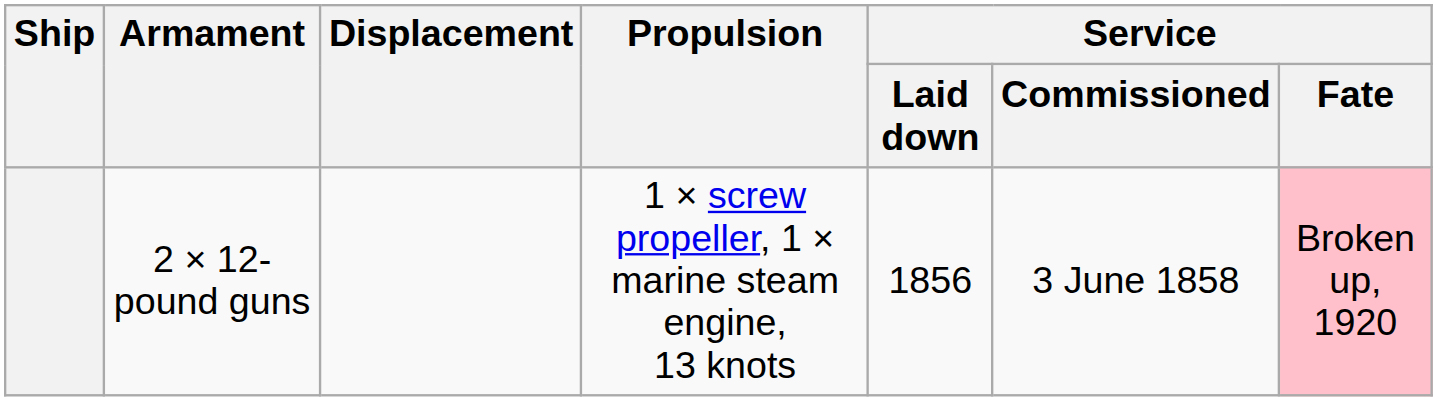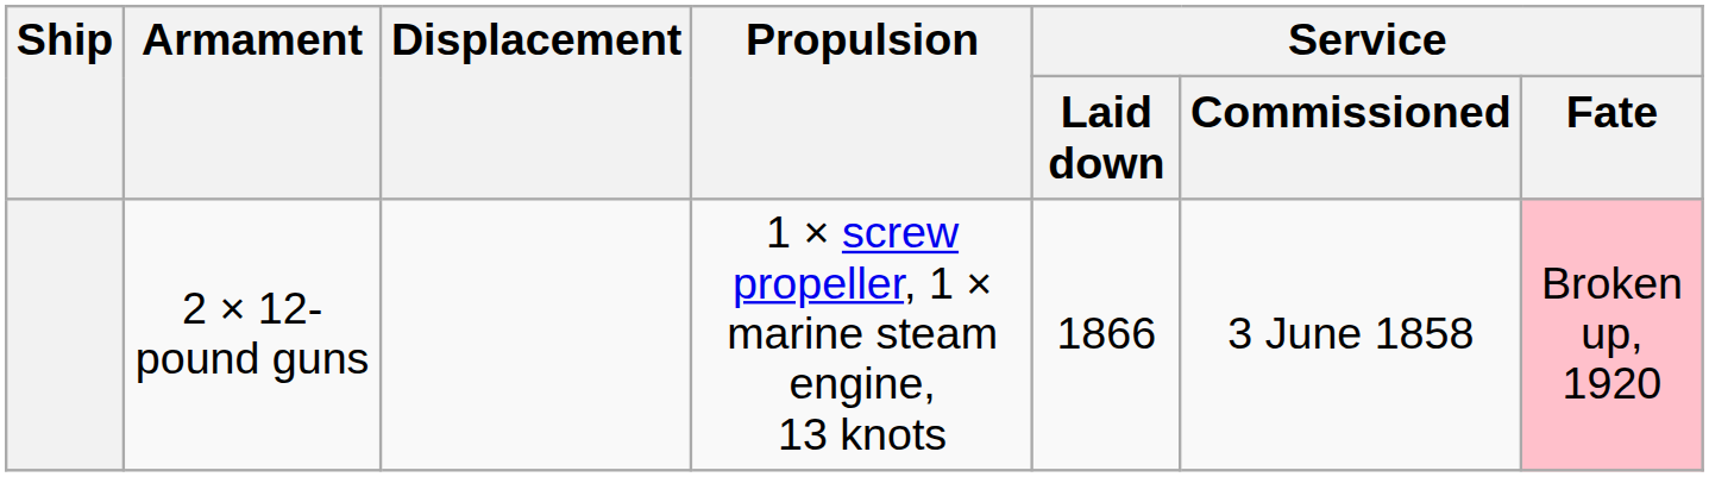2 × 12-pound guns | Service / Laid down: 1856 -> 1866
